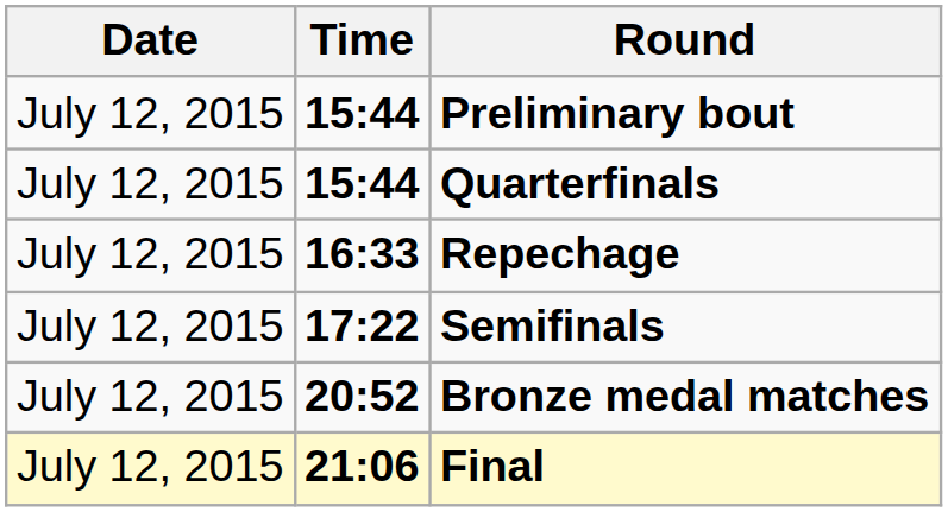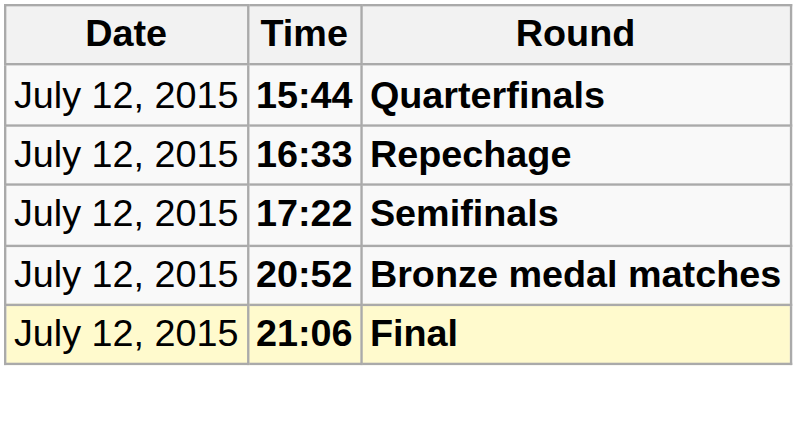- row: July 12, 2015 | 15:44 | Preliminary bout
